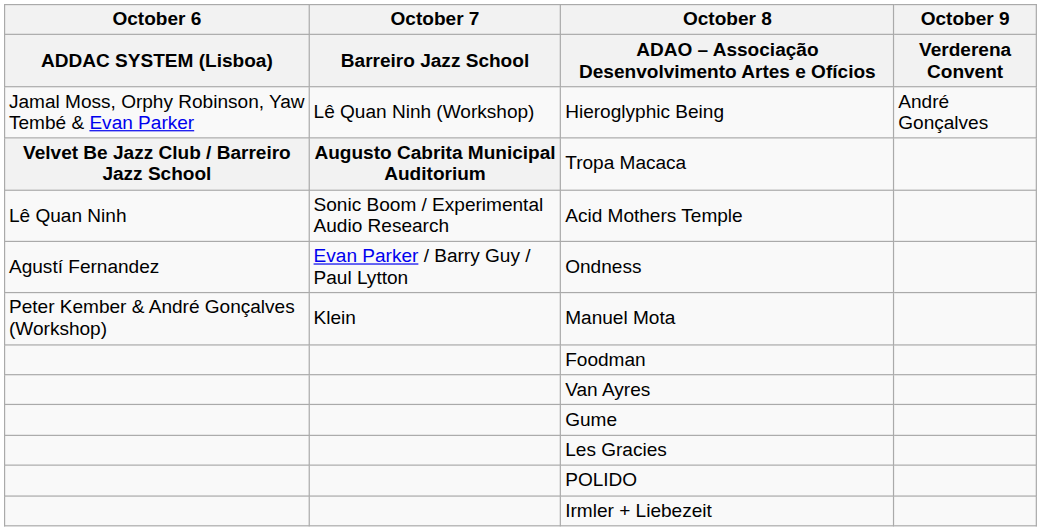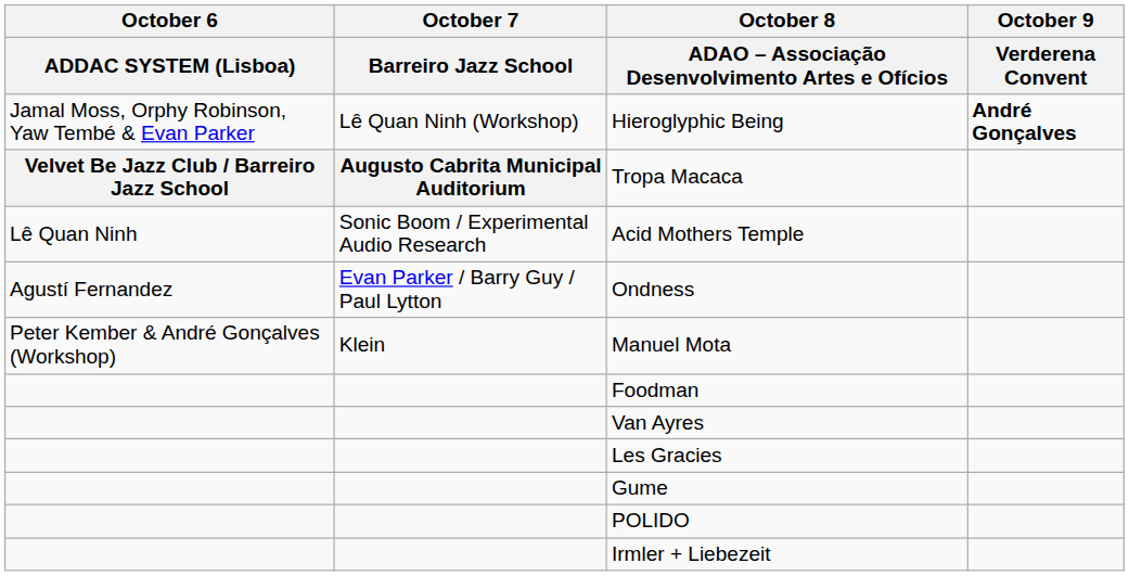Hieroglyphic Being | October 9 / Verderena Convent: normal -> bold
rows swapped: Gume <-> Les Gracies
